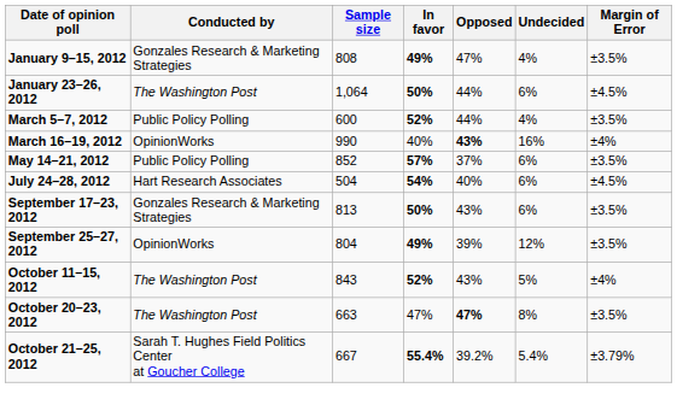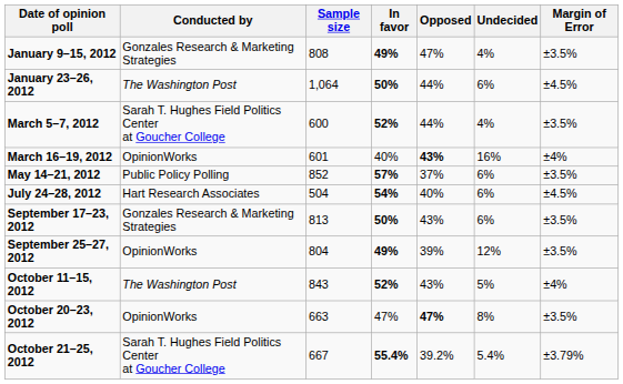March 5–7, 2012 | Conducted by: Public Policy Polling -> Sarah T. Hughes Field Politics Center at Goucher College
March 16–19, 2012 | Sample size: 990 -> 601
October 20–23, 2012 | Conducted by: The Washington Post -> OpinionWorks
